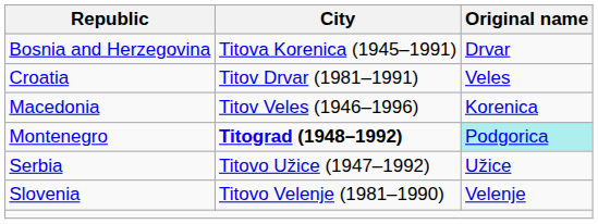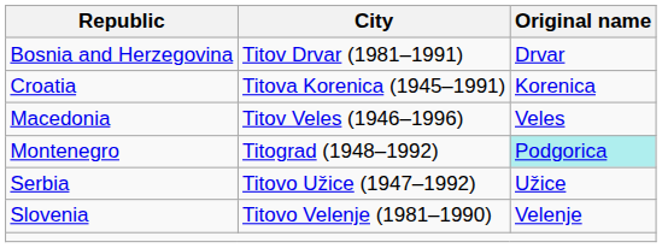Bosnia and Herzegovina | City: Titova Korenica (1945–1991) -> Titov Drvar (1981–1991)
Croatia | City: Titov Drvar (1981–1991) -> Titova Korenica (1945–1991)
Croatia | Original name: Veles -> Korenica
Macedonia | Original name: Korenica -> Veles
Montenegro | City: bold -> normal
